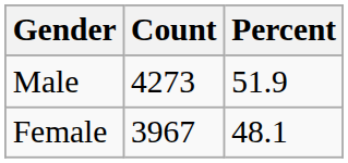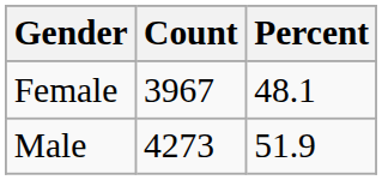rows swapped: Male <-> Female
